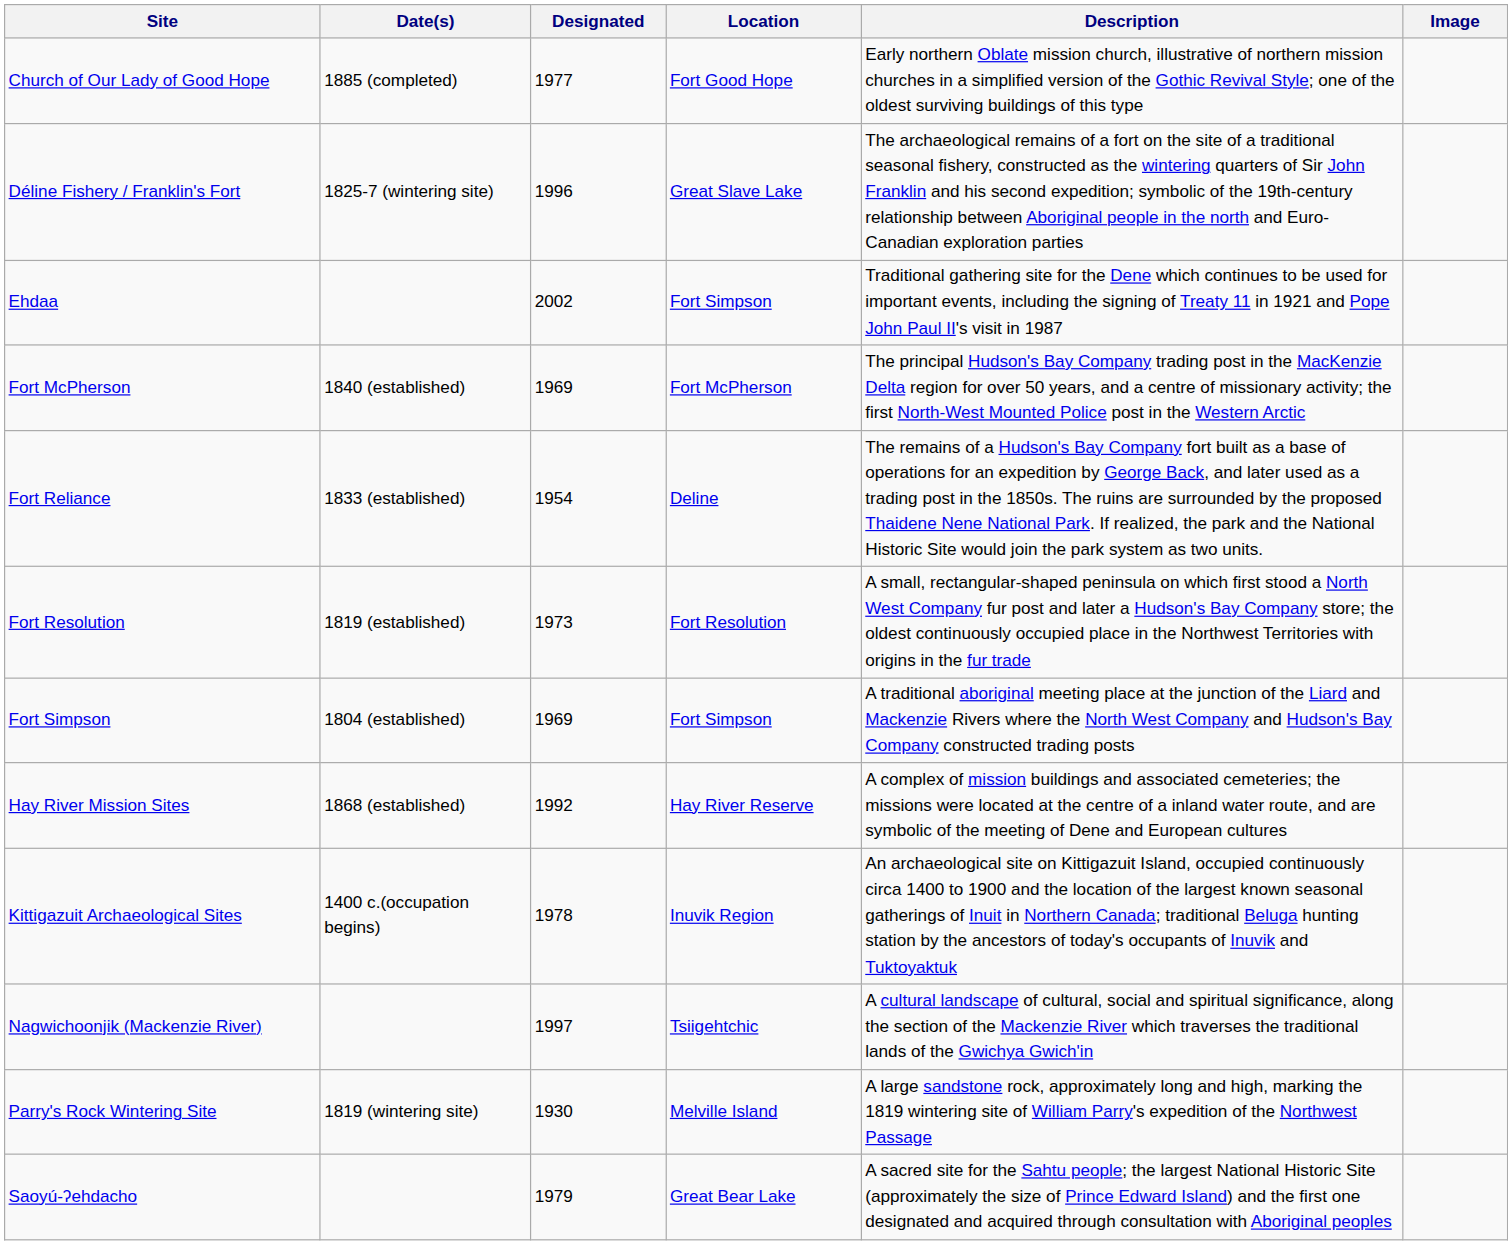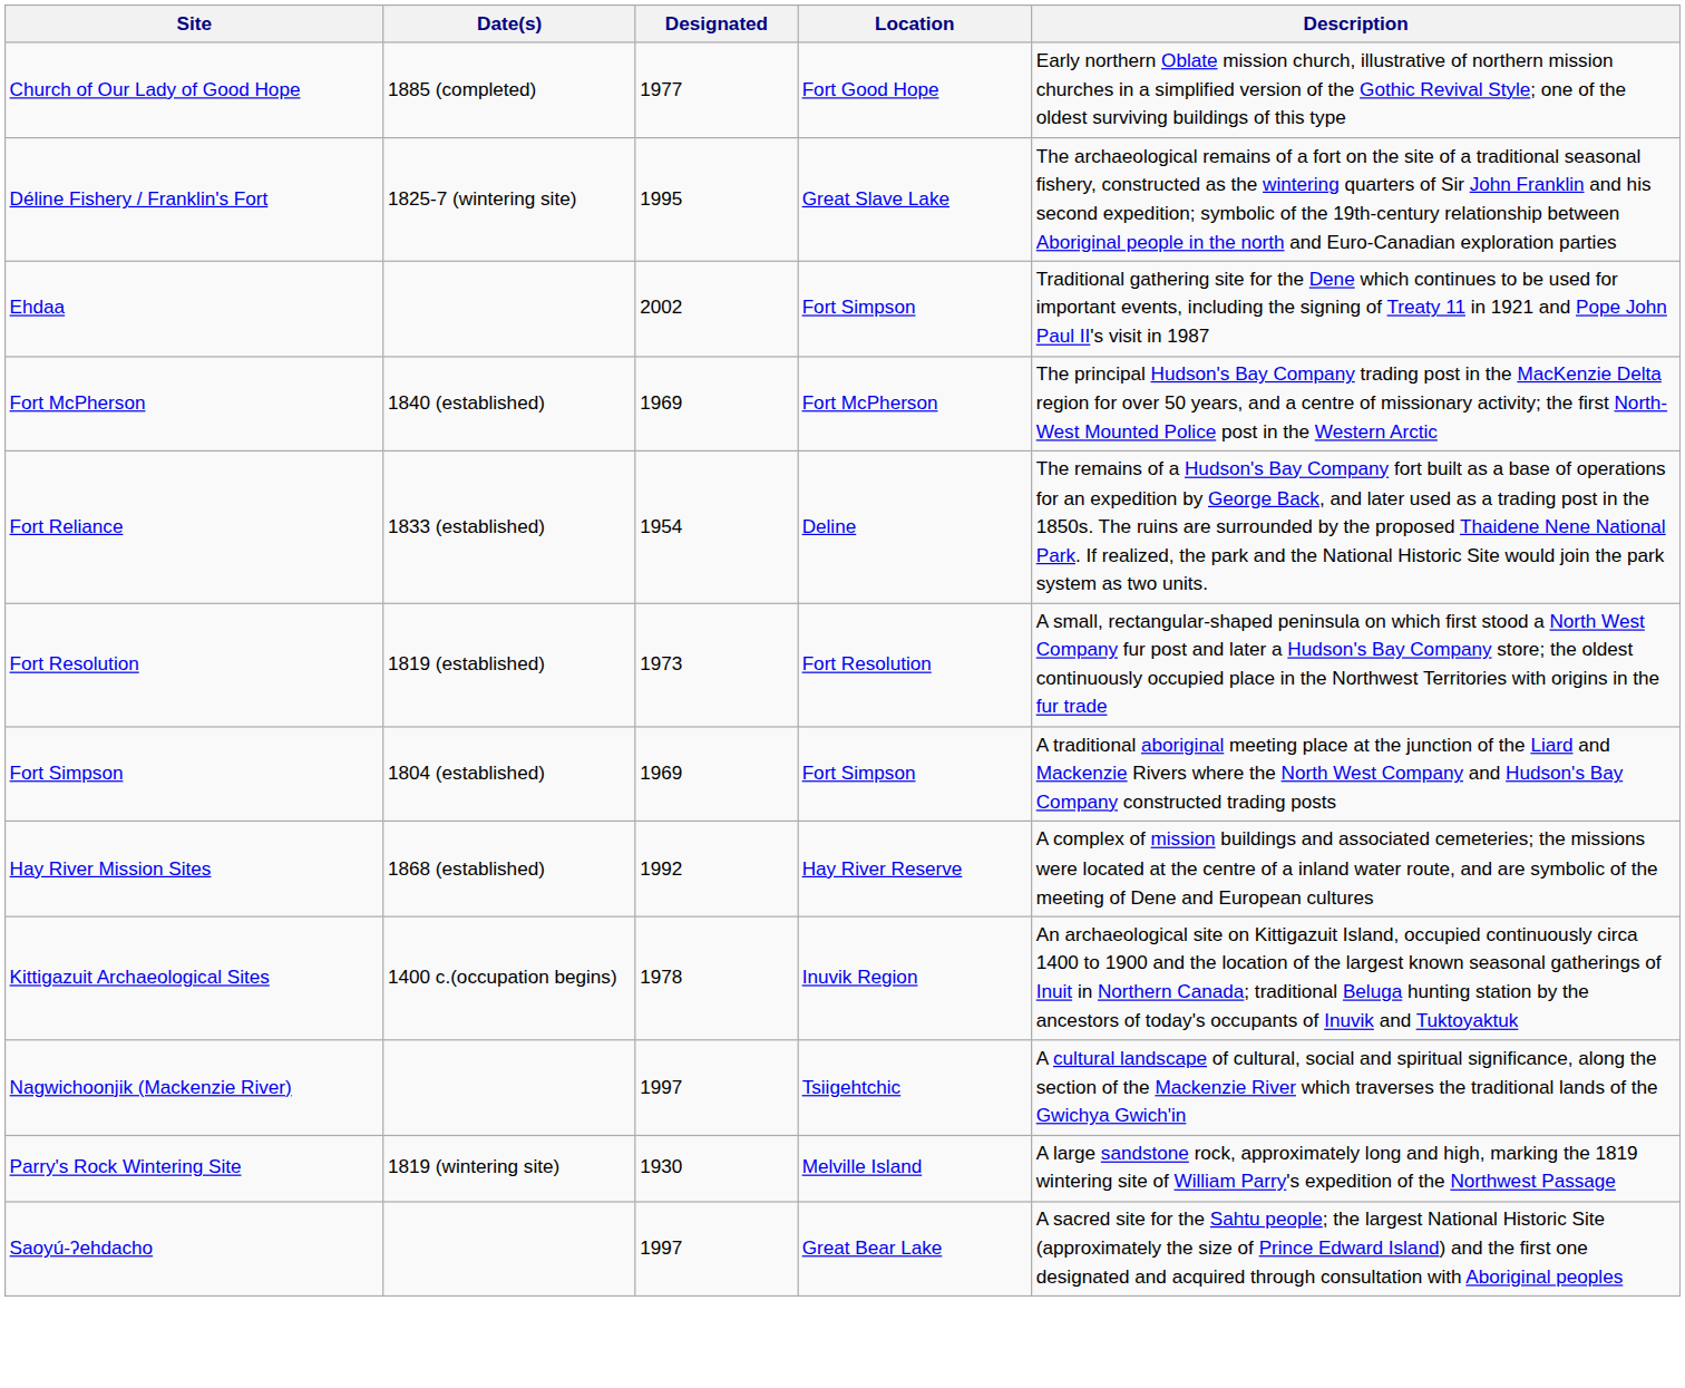- column: Image
Déline Fishery / Franklin's Fort | Designated: 1996 -> 1995
Saoyú-ʔehdacho | Designated: 1979 -> 1997
